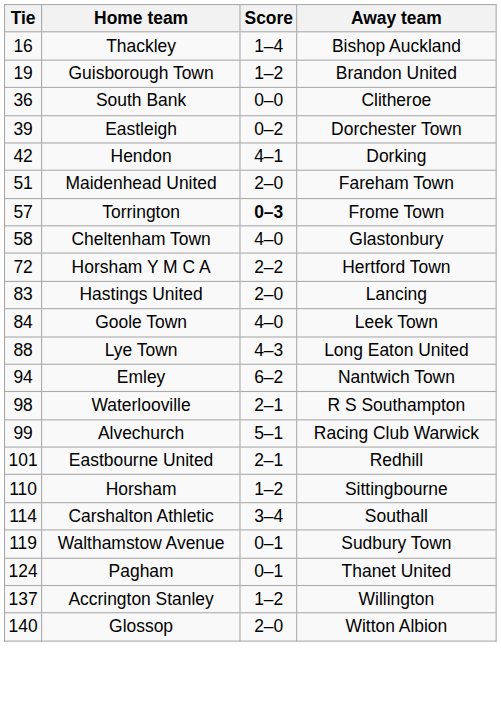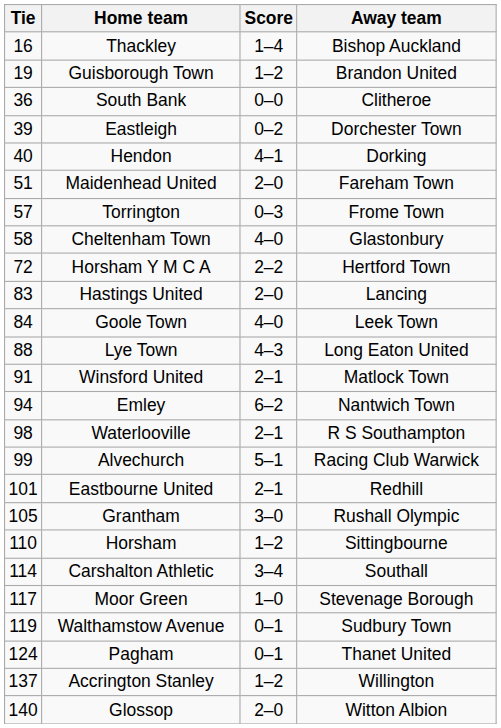Hendon | Tie: 42 -> 40
Torrington | Score: bold -> normal
+ row: 91 | Winsford United | 2–1 | Matlock Town
+ row: 105 | Grantham | 3–0 | Rushall Olympic
+ row: 117 | Moor Green | 1–0 | Stevenage Borough
